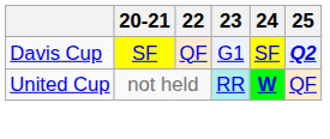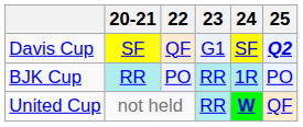+ row: BJK Cup | RR | PO | RR | 1R | PO
